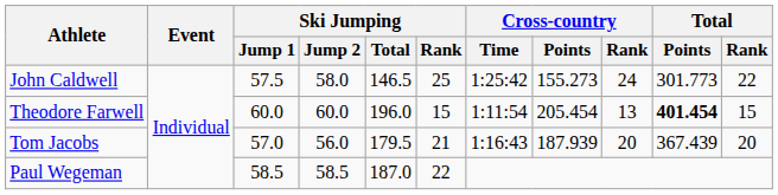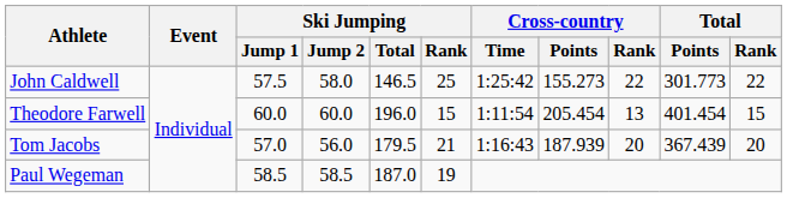John Caldwell | Cross-country / Rank: 24 -> 22
Theodore Farwell | Total / Points: bold -> normal
Paul Wegeman | Ski Jumping / Rank: 22 -> 19
